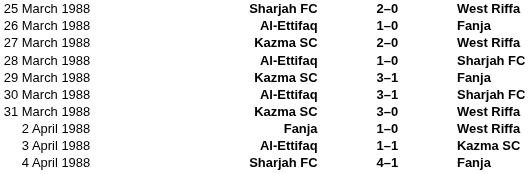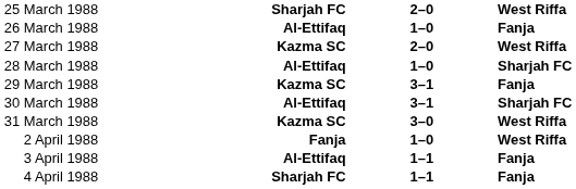3 April 1988 | column 4: Kazma SC -> Fanja
4 April 1988 | column 3: 4–1 -> 1–1
